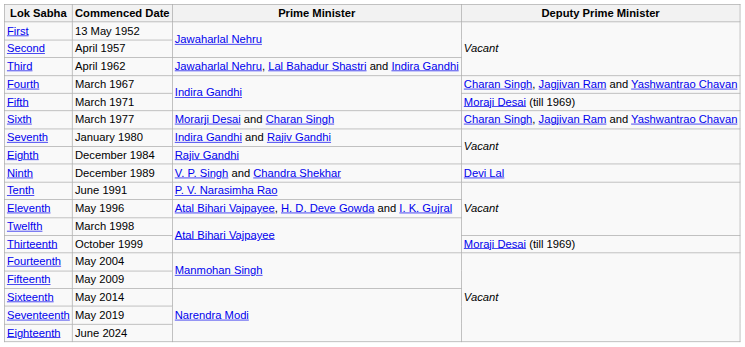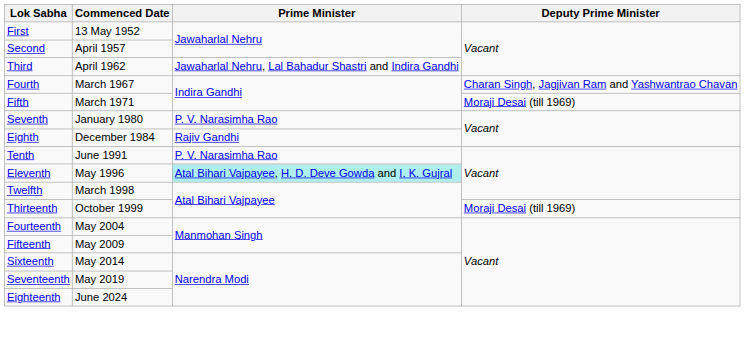- row: Sixth | March 1977 | Morarji Desai and Charan Singh | Charan Singh, Jagjivan Ram and Yashwantrao Chavan
Seventh | Prime Minister: Indira Gandhi and Rajiv Gandhi -> P. V. Narasimha Rao
- row: Ninth | December 1989 | V. P. Singh and Chandra Shekhar | Devi Lal
Eleventh | Prime Minister: no background -> paleturquoise background
